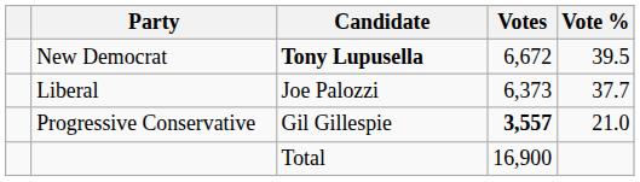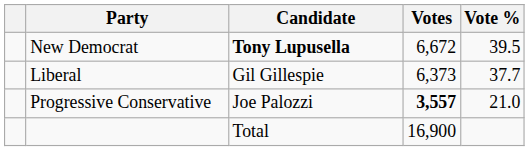Liberal | Candidate: Joe Palozzi -> Gil Gillespie
Progressive Conservative | Candidate: Gil Gillespie -> Joe Palozzi
